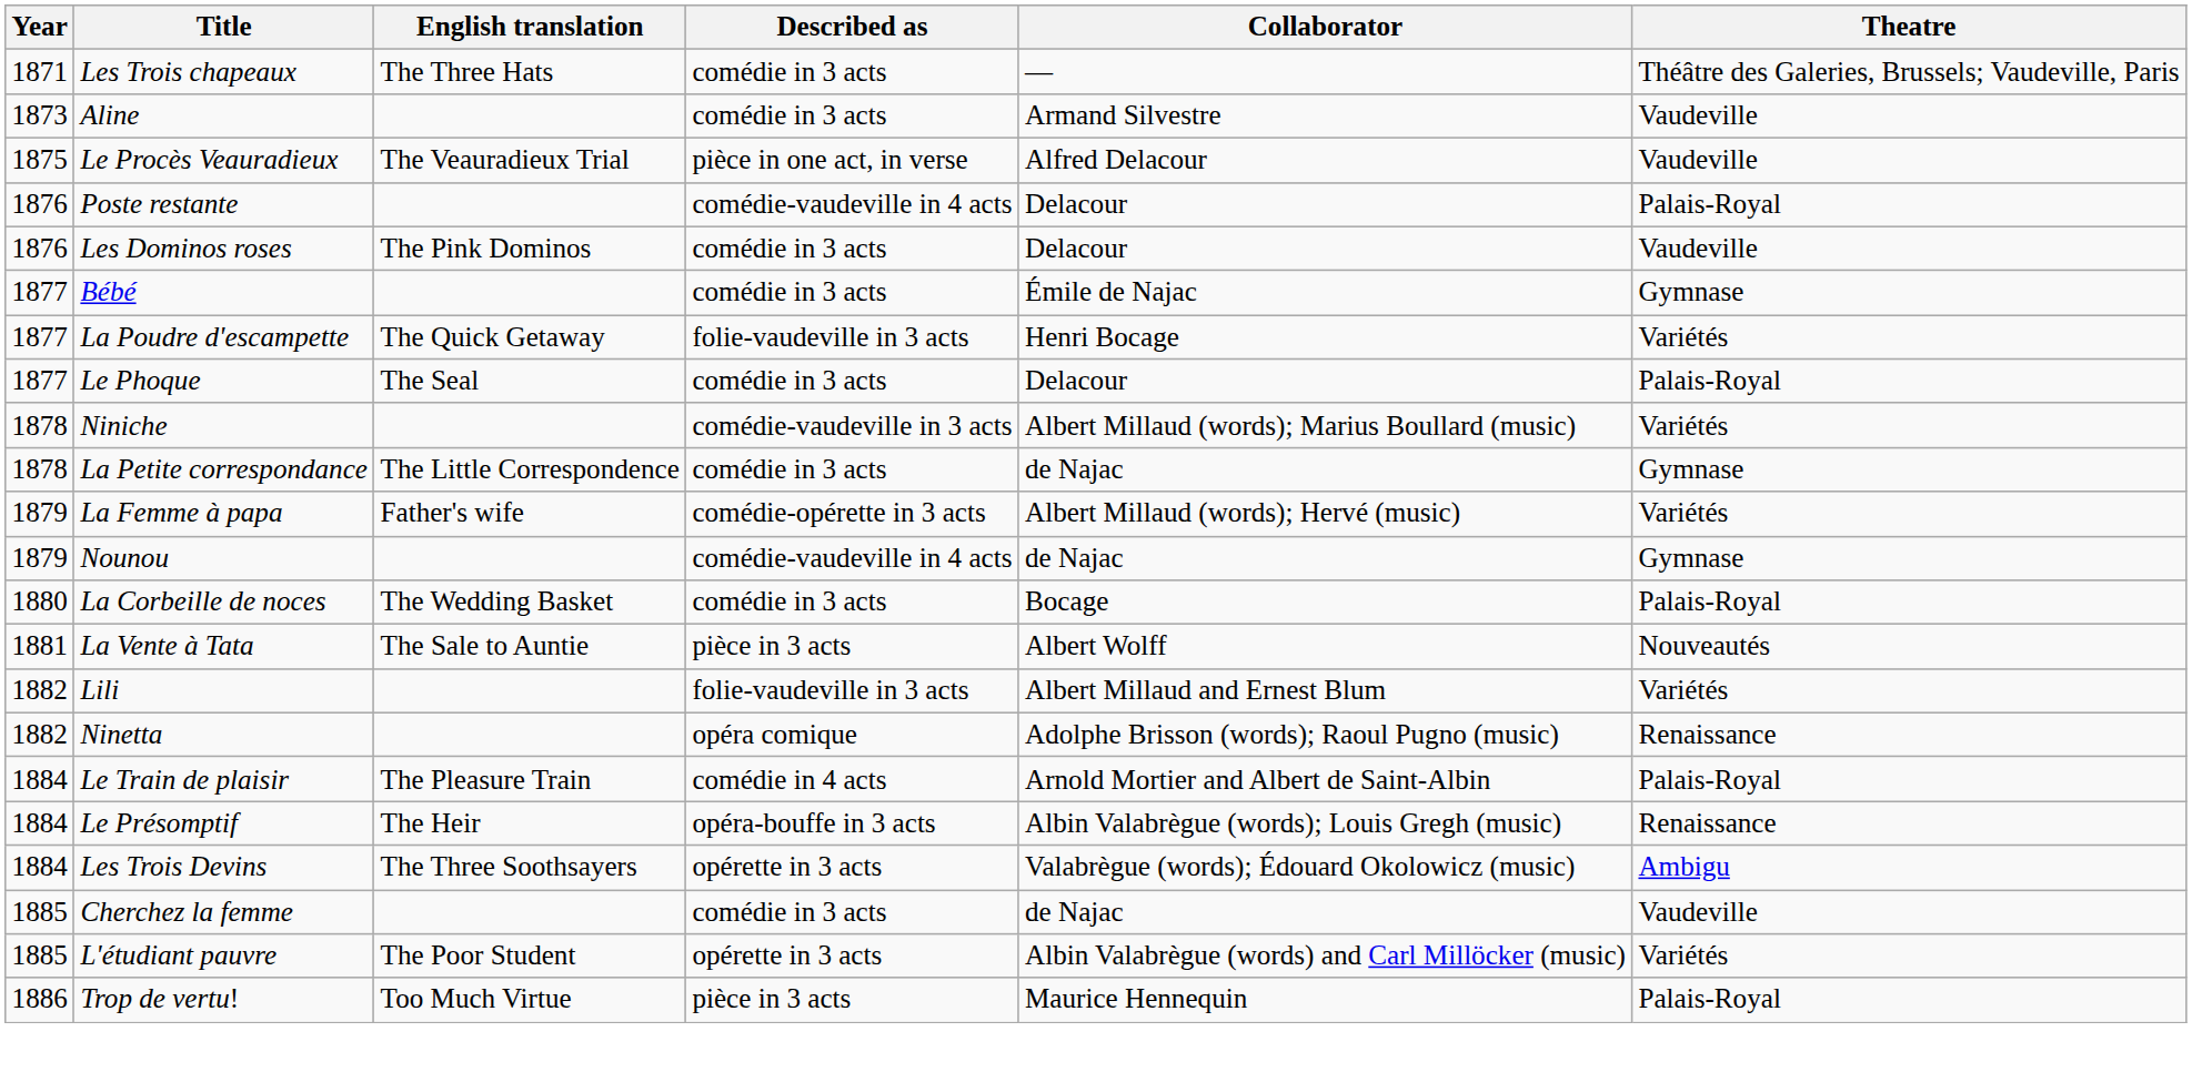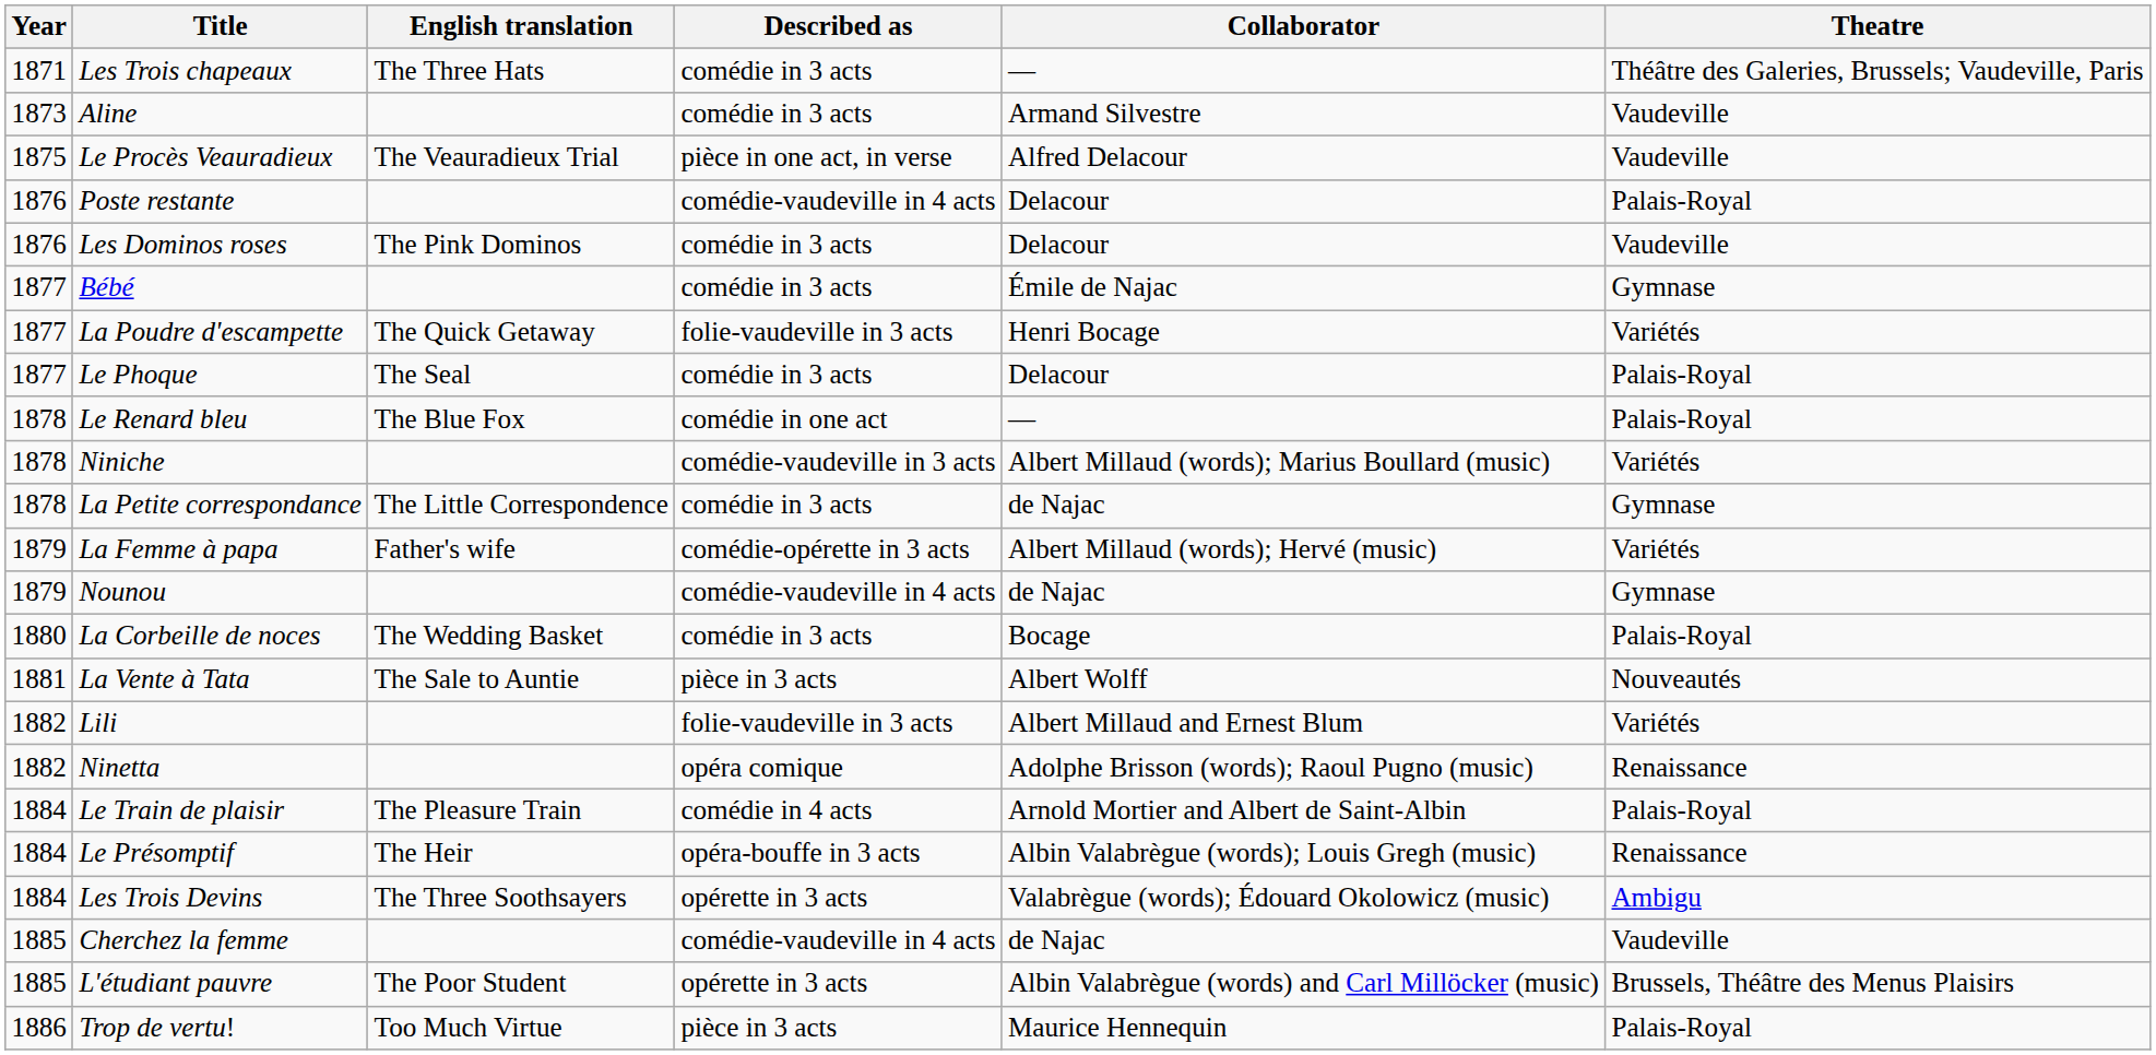+ row: 1878 | Le Renard bleu | The Blue Fox | comédie in one act | — | Palais-Royal
Cherchez la femme | Described as: comédie in 3 acts -> comédie-vaudeville in 4 acts
L'étudiant pauvre | Theatre: Variétés -> Brussels, Théâtre des Menus Plaisirs
